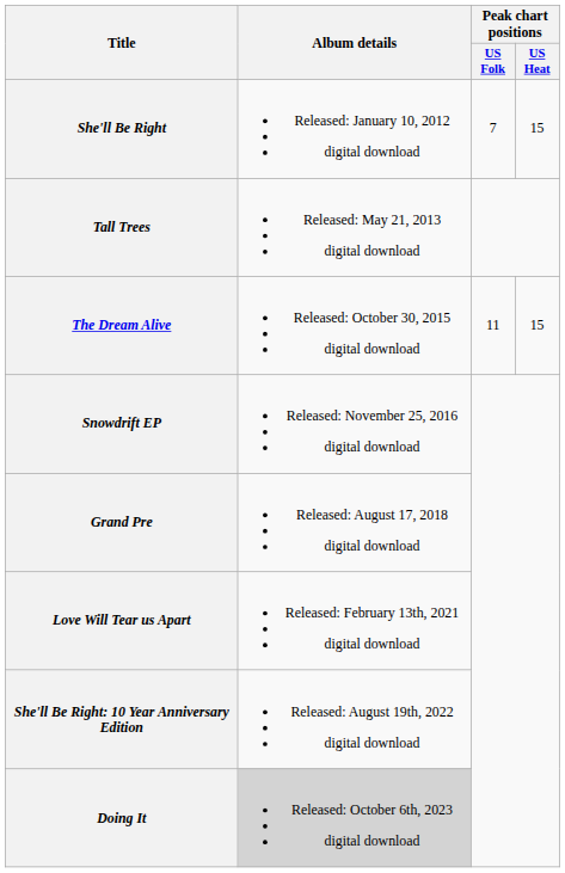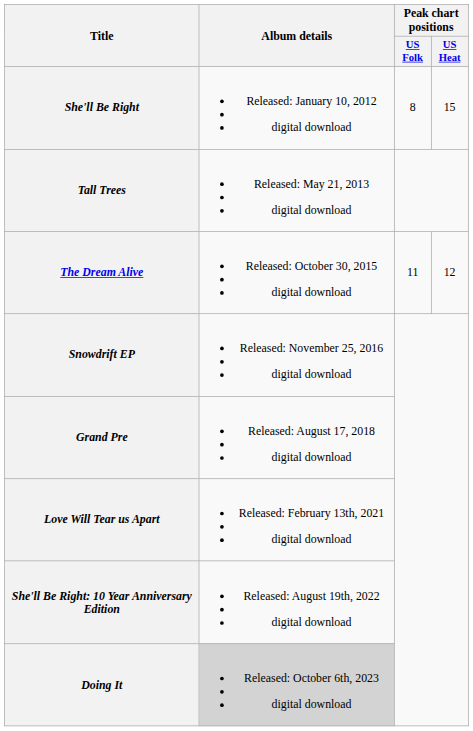She'll Be Right | Peak chart positions / US Folk: 7 -> 8
The Dream Alive | Peak chart positions / US Heat: 15 -> 12
